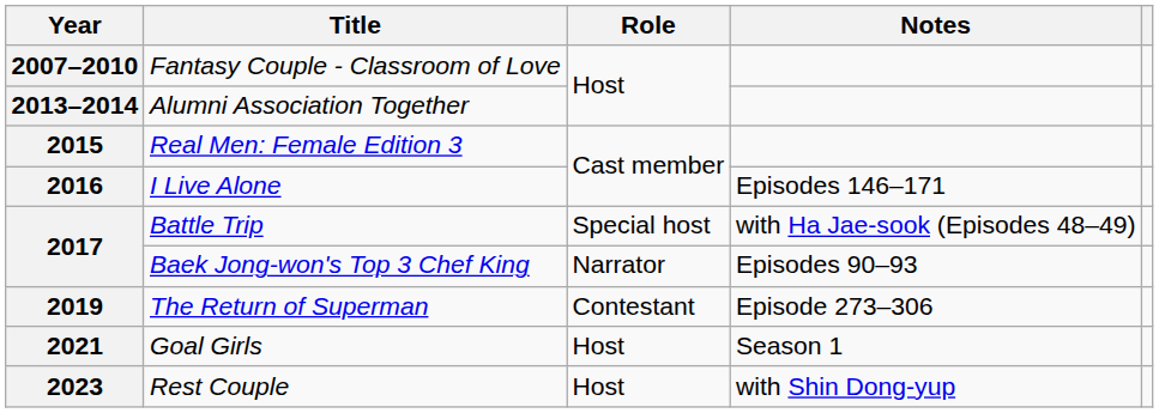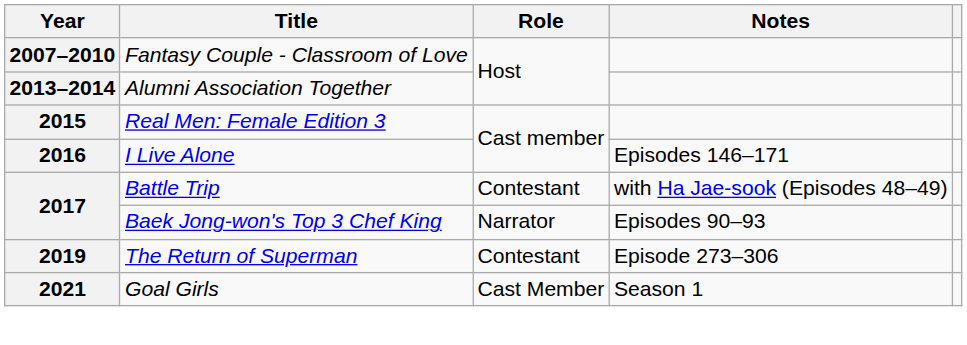Battle Trip | Role: Special host -> Contestant
Goal Girls | Role: Host -> Cast Member
- row: 2023 | Rest Couple | Host | with Shin Dong-yup
